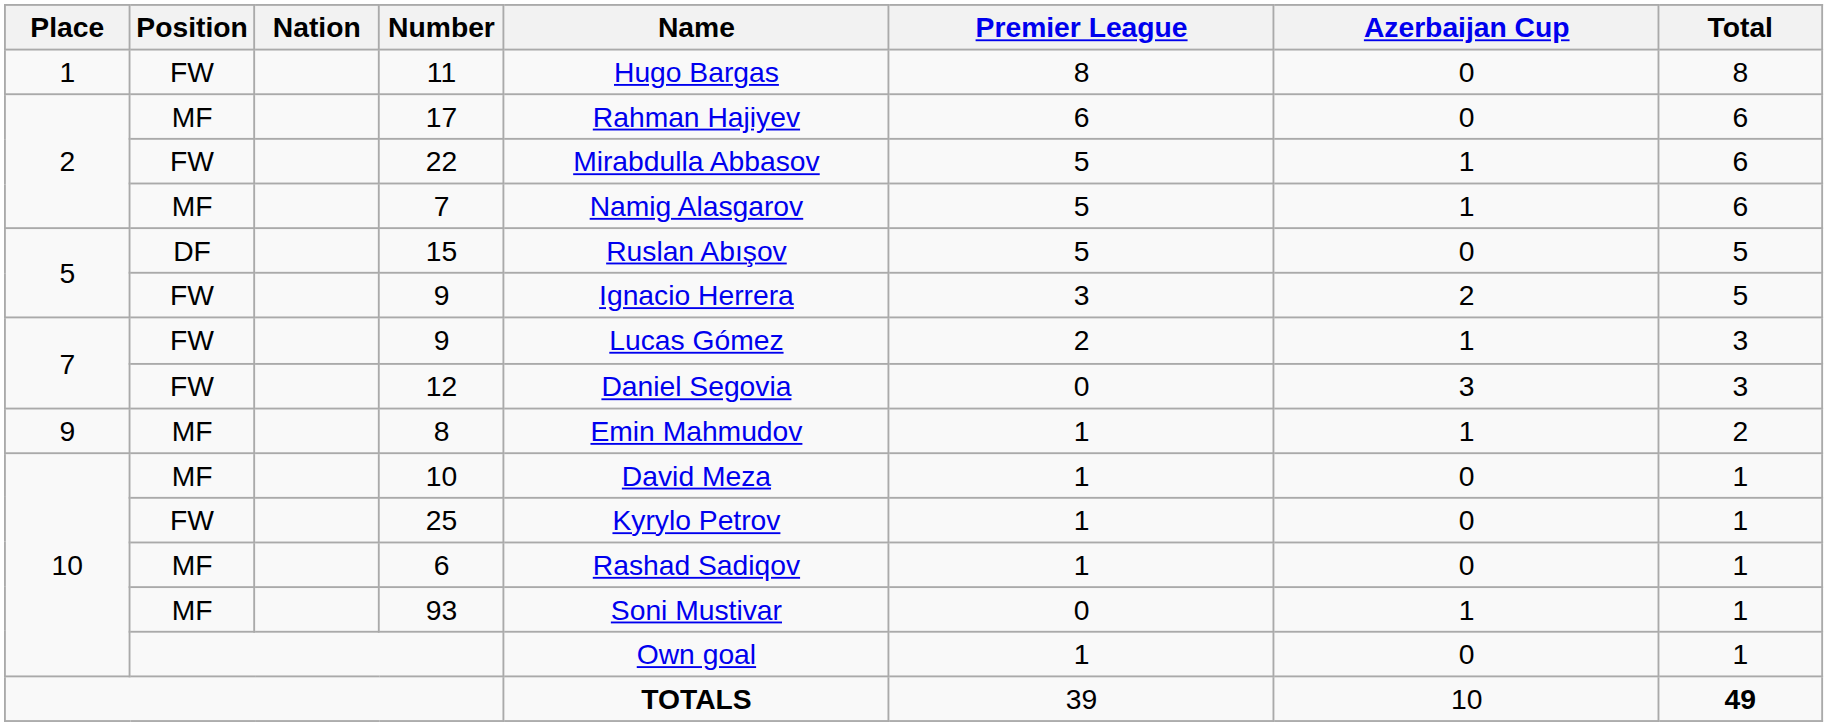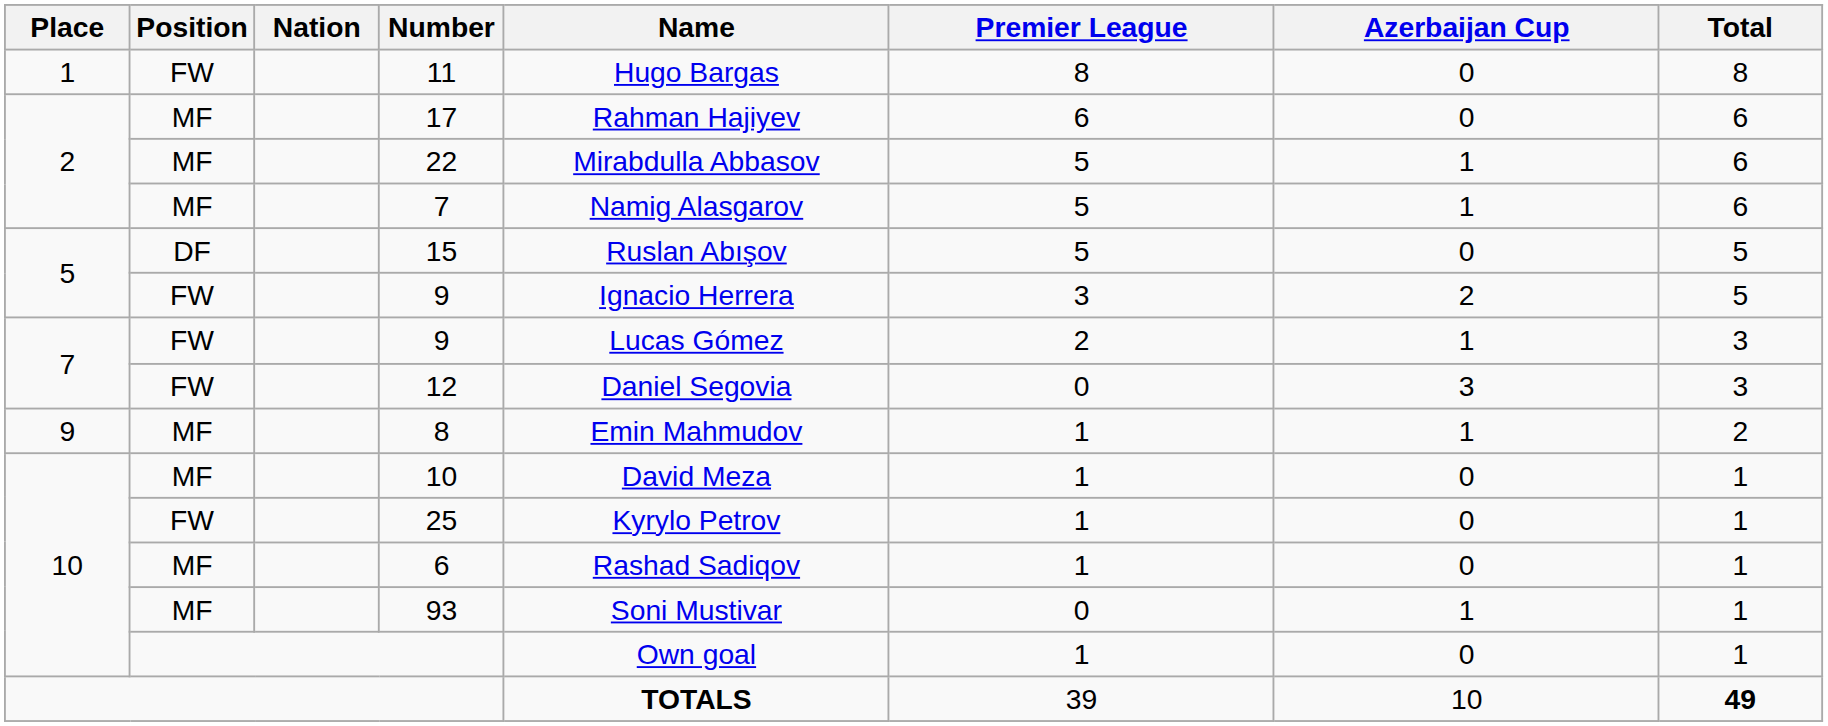22 | Position: FW -> MF
